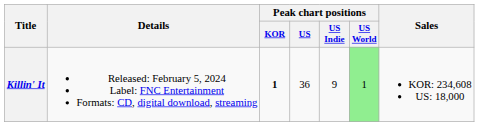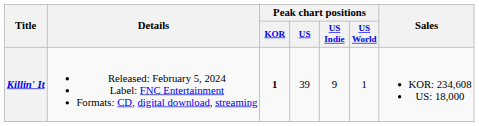Killin' It | Peak chart positions / US: 36 -> 39
Killin' It | Peak chart positions / US World: lightgreen background -> no background
